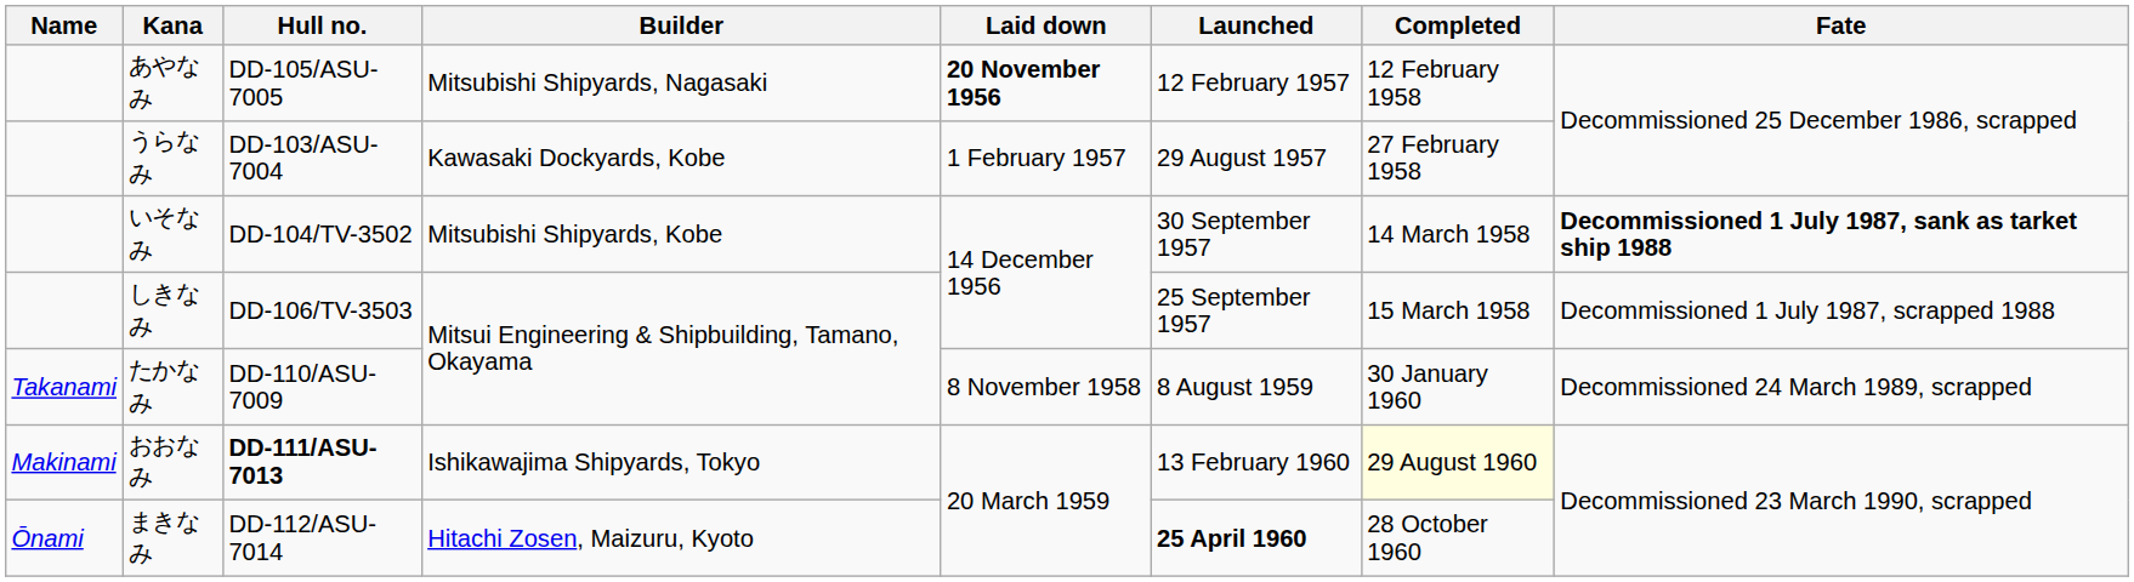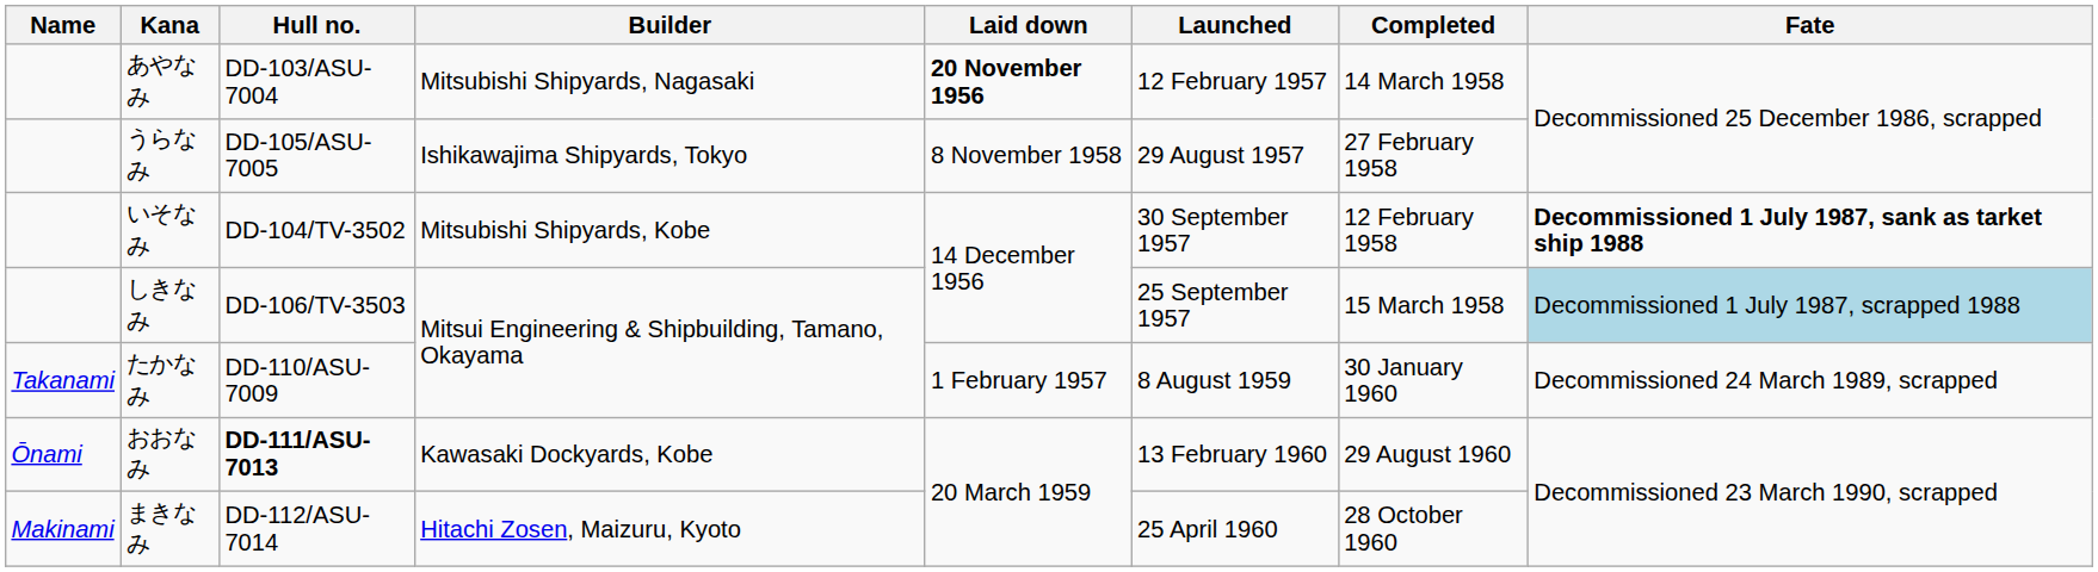あやなみ | Hull no.: DD-105/ASU-7005 -> DD-103/ASU-7004
あやなみ | Completed: 12 February 1958 -> 14 March 1958
うらなみ | Hull no.: DD-103/ASU-7004 -> DD-105/ASU-7005
うらなみ | Builder: Kawasaki Dockyards, Kobe -> Ishikawajima Shipyards, Tokyo
うらなみ | Laid down: 1 February 1957 -> 8 November 1958
いそなみ | Completed: 14 March 1958 -> 12 February 1958
しきなみ | Fate: no background -> lightblue background
たかなみ | Laid down: 8 November 1958 -> 1 February 1957
おおなみ | Name: Makinami -> Ōnami
おおなみ | Builder: Ishikawajima Shipyards, Tokyo -> Kawasaki Dockyards, Kobe
おおなみ | Completed: lightyellow background -> no background
まきなみ | Name: Ōnami -> Makinami
まきなみ | Launched: bold -> normal
